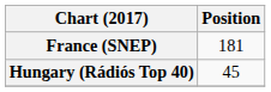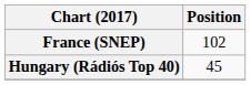France (SNEP) | Position: 181 -> 102
